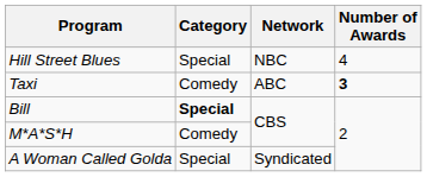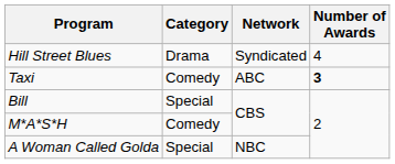Hill Street Blues | Category: Special -> Drama
Hill Street Blues | Network: NBC -> Syndicated
Bill | Category: bold -> normal
A Woman Called Golda | Network: Syndicated -> NBC
